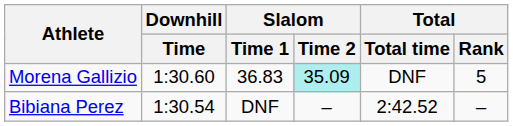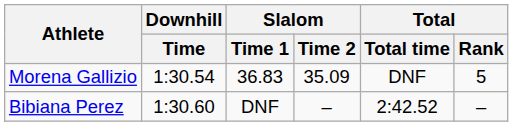Morena Gallizio | Downhill / Time: 1:30.60 -> 1:30.54
Morena Gallizio | Slalom / Time 2: paleturquoise background -> no background
Bibiana Perez | Downhill / Time: 1:30.54 -> 1:30.60
